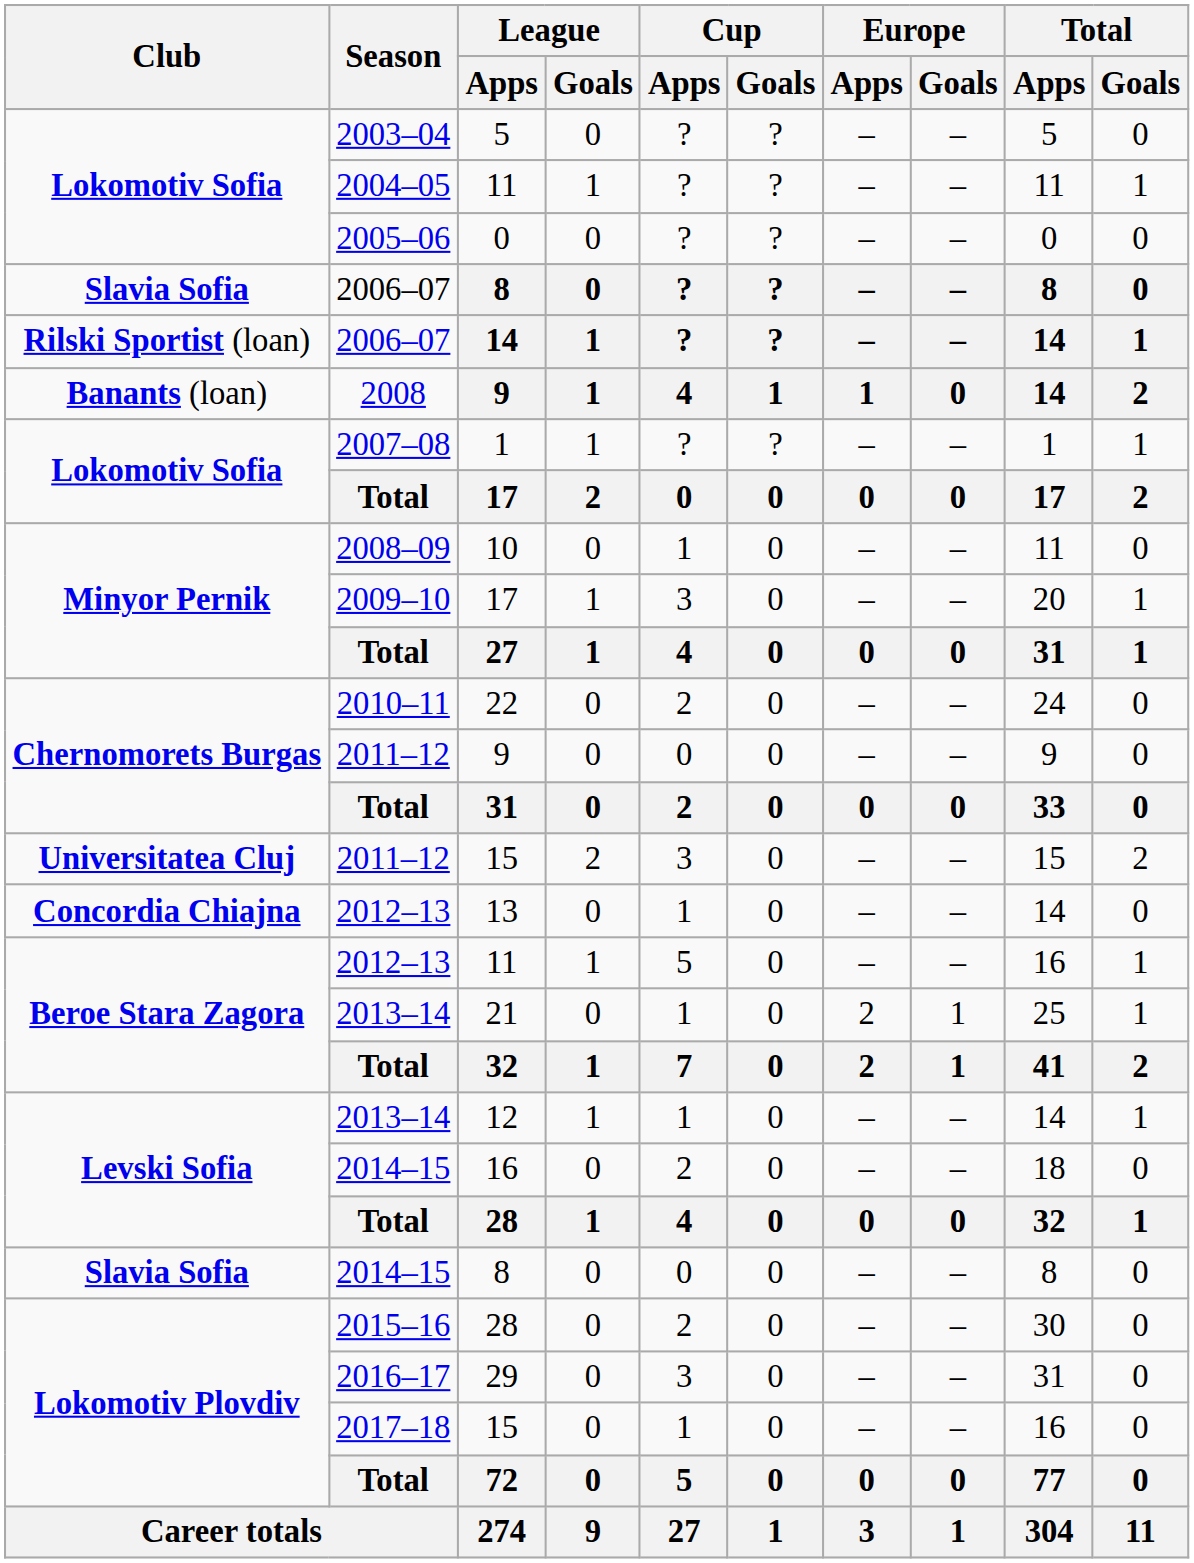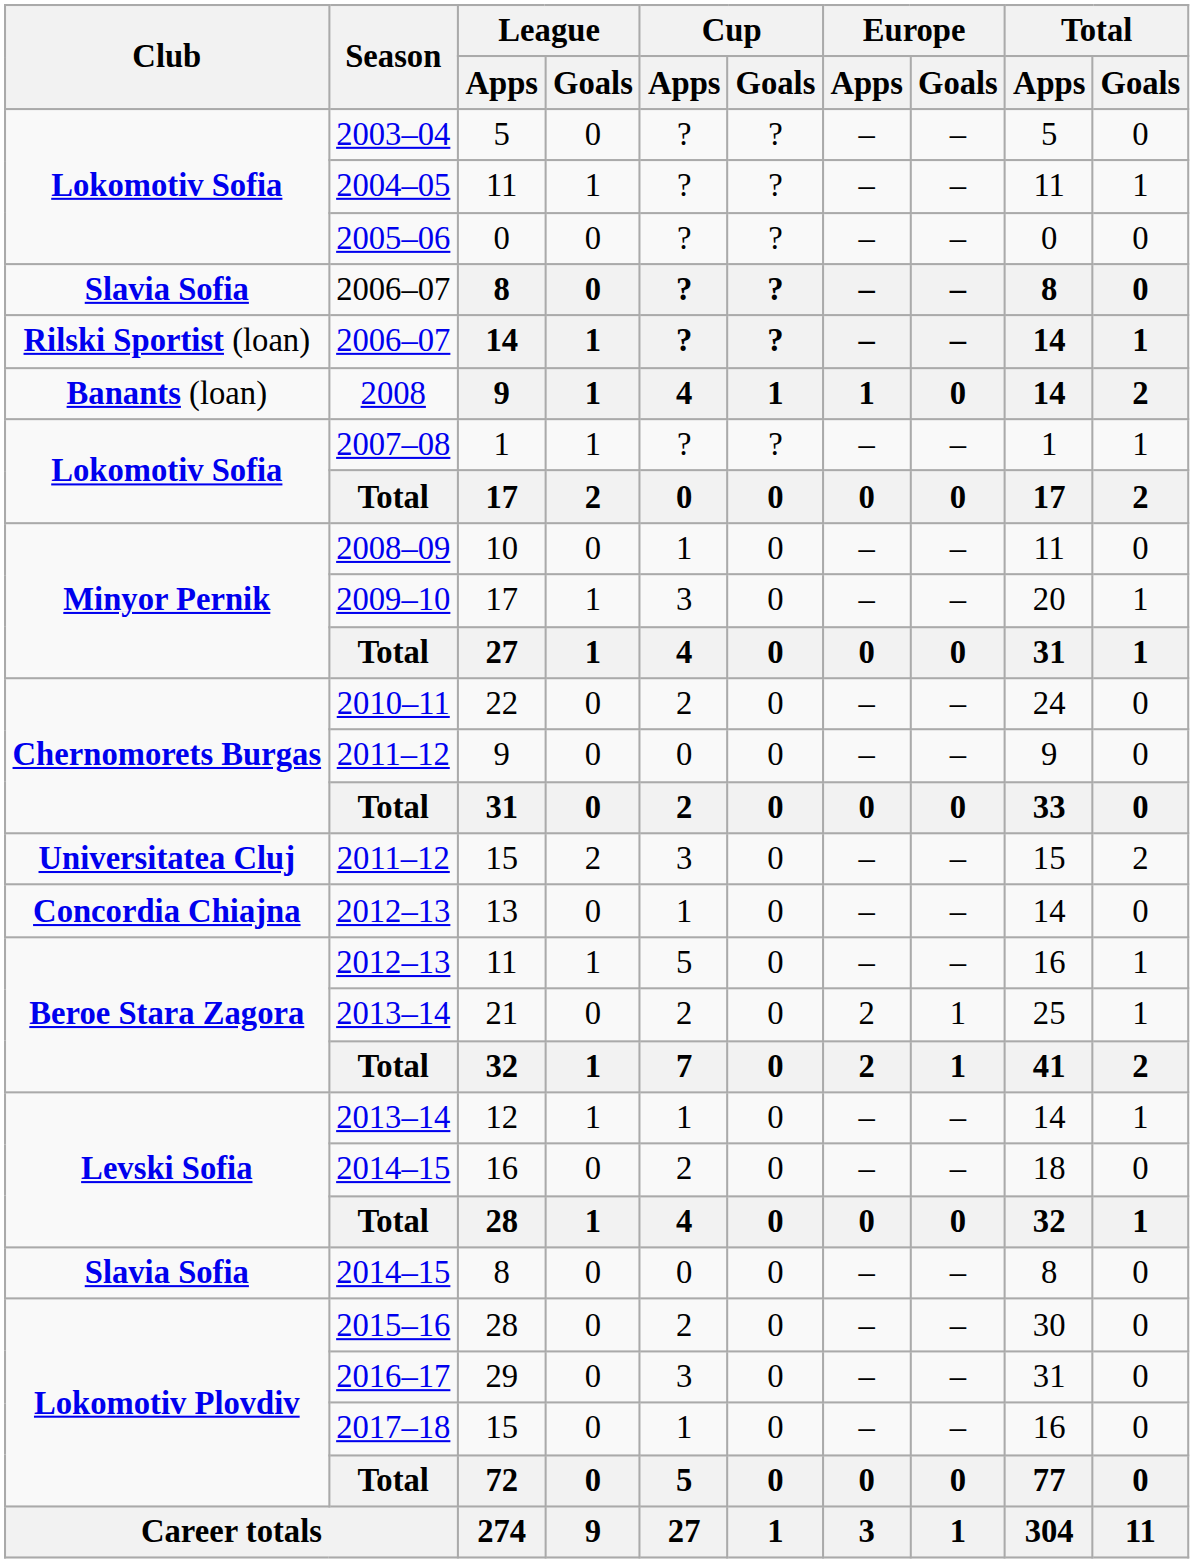21 | Cup / Apps: 1 -> 2
